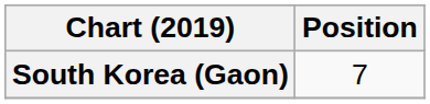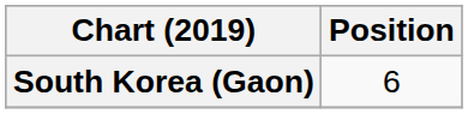South Korea (Gaon) | Position: 7 -> 6
